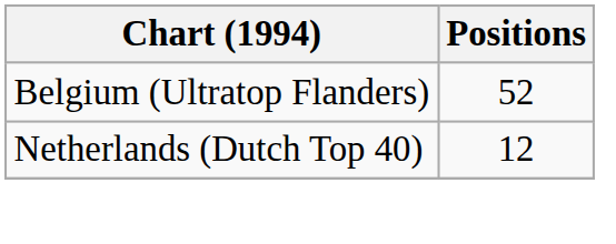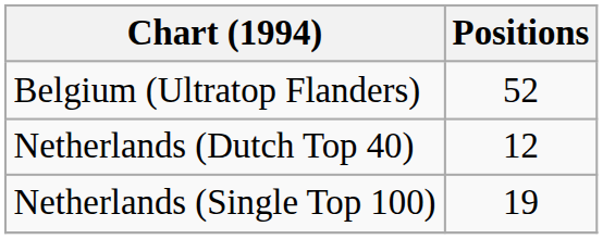+ row: Netherlands (Single Top 100) | 19
